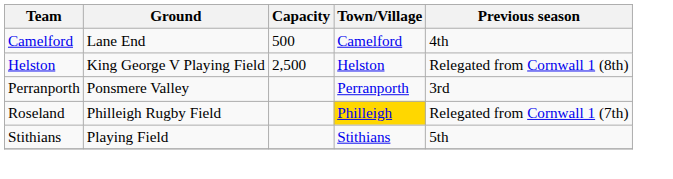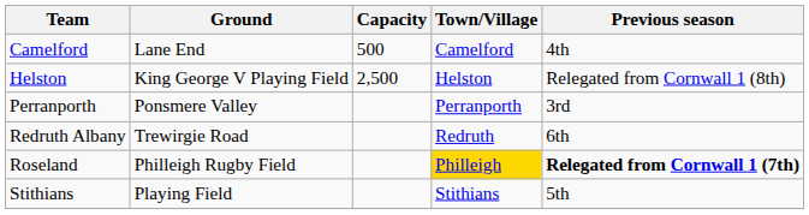+ row: Redruth Albany | Trewirgie Road | Redruth | 6th
Roseland | Previous season: normal -> bold
